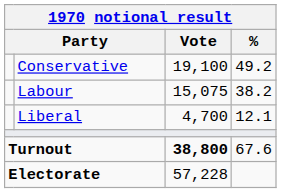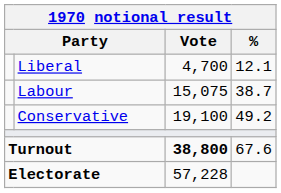rows swapped: Conservative <-> Liberal
Labour | %: 38.2 -> 38.7
